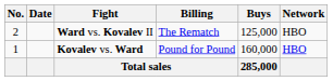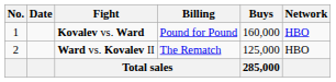rows swapped: Kovalev vs. Ward <-> Ward vs. Kovalev II
